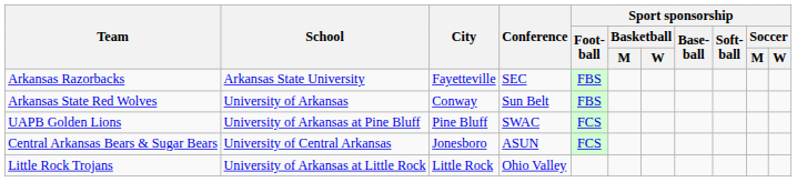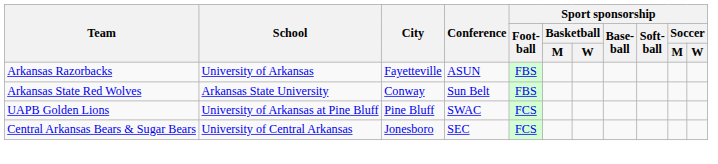Arkansas Razorbacks | School: Arkansas State University -> University of Arkansas
Arkansas Razorbacks | Conference: SEC -> ASUN
Arkansas State Red Wolves | School: University of Arkansas -> Arkansas State University
Central Arkansas Bears & Sugar Bears | Conference: ASUN -> SEC
- row: Little Rock Trojans | University of Arkansas at Little Rock | Little Rock | Ohio Valley
